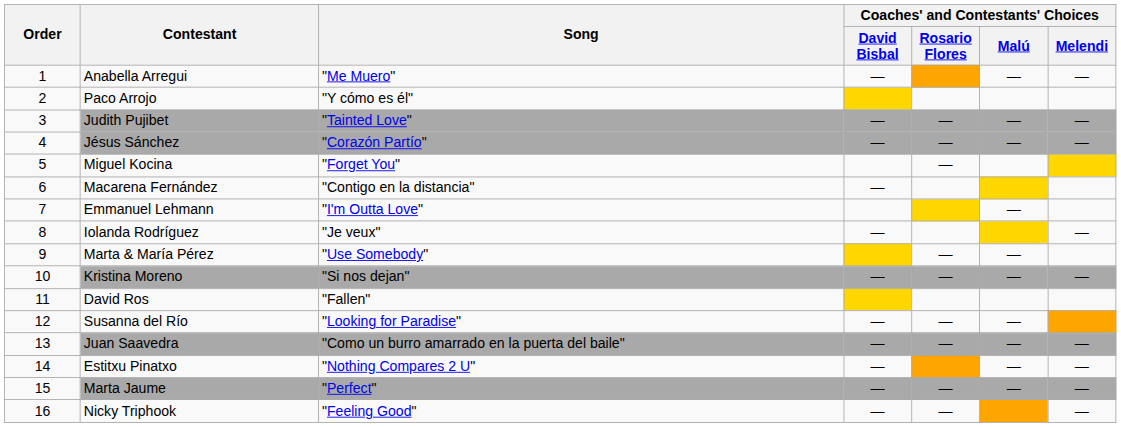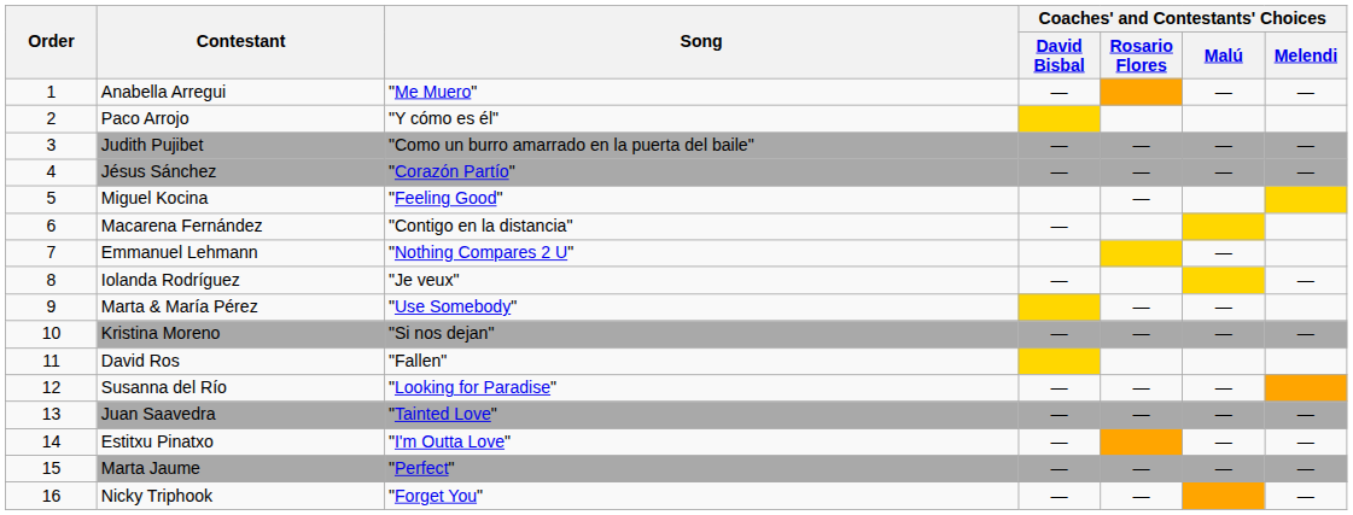Judith Pujibet | Song: "Tainted Love" -> "Como un burro amarrado en la puerta del baile"
Miguel Kocina | Song: "Forget You" -> "Feeling Good"
Emmanuel Lehmann | Song: "I'm Outta Love" -> "Nothing Compares 2 U"
Juan Saavedra | Song: "Como un burro amarrado en la puerta del baile" -> "Tainted Love"
Estitxu Pinatxo | Song: "Nothing Compares 2 U" -> "I'm Outta Love"
Nicky Triphook | Song: "Feeling Good" -> "Forget You"
